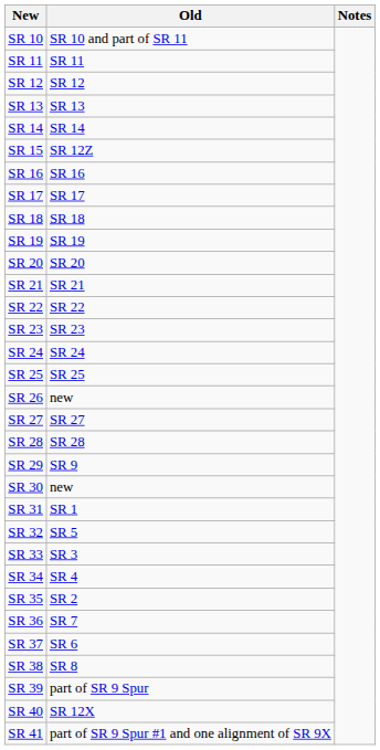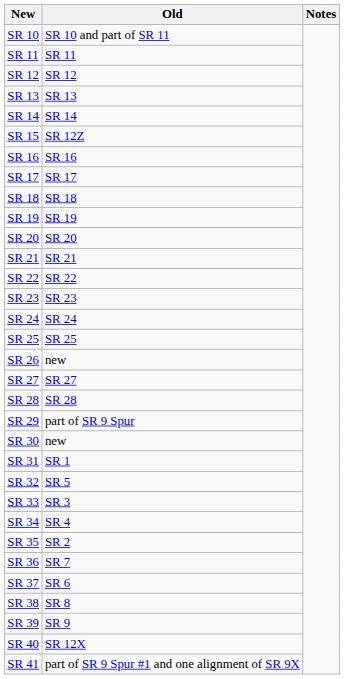SR 29 | Old: SR 9 -> part of SR 9 Spur
SR 39 | Old: part of SR 9 Spur -> SR 9
